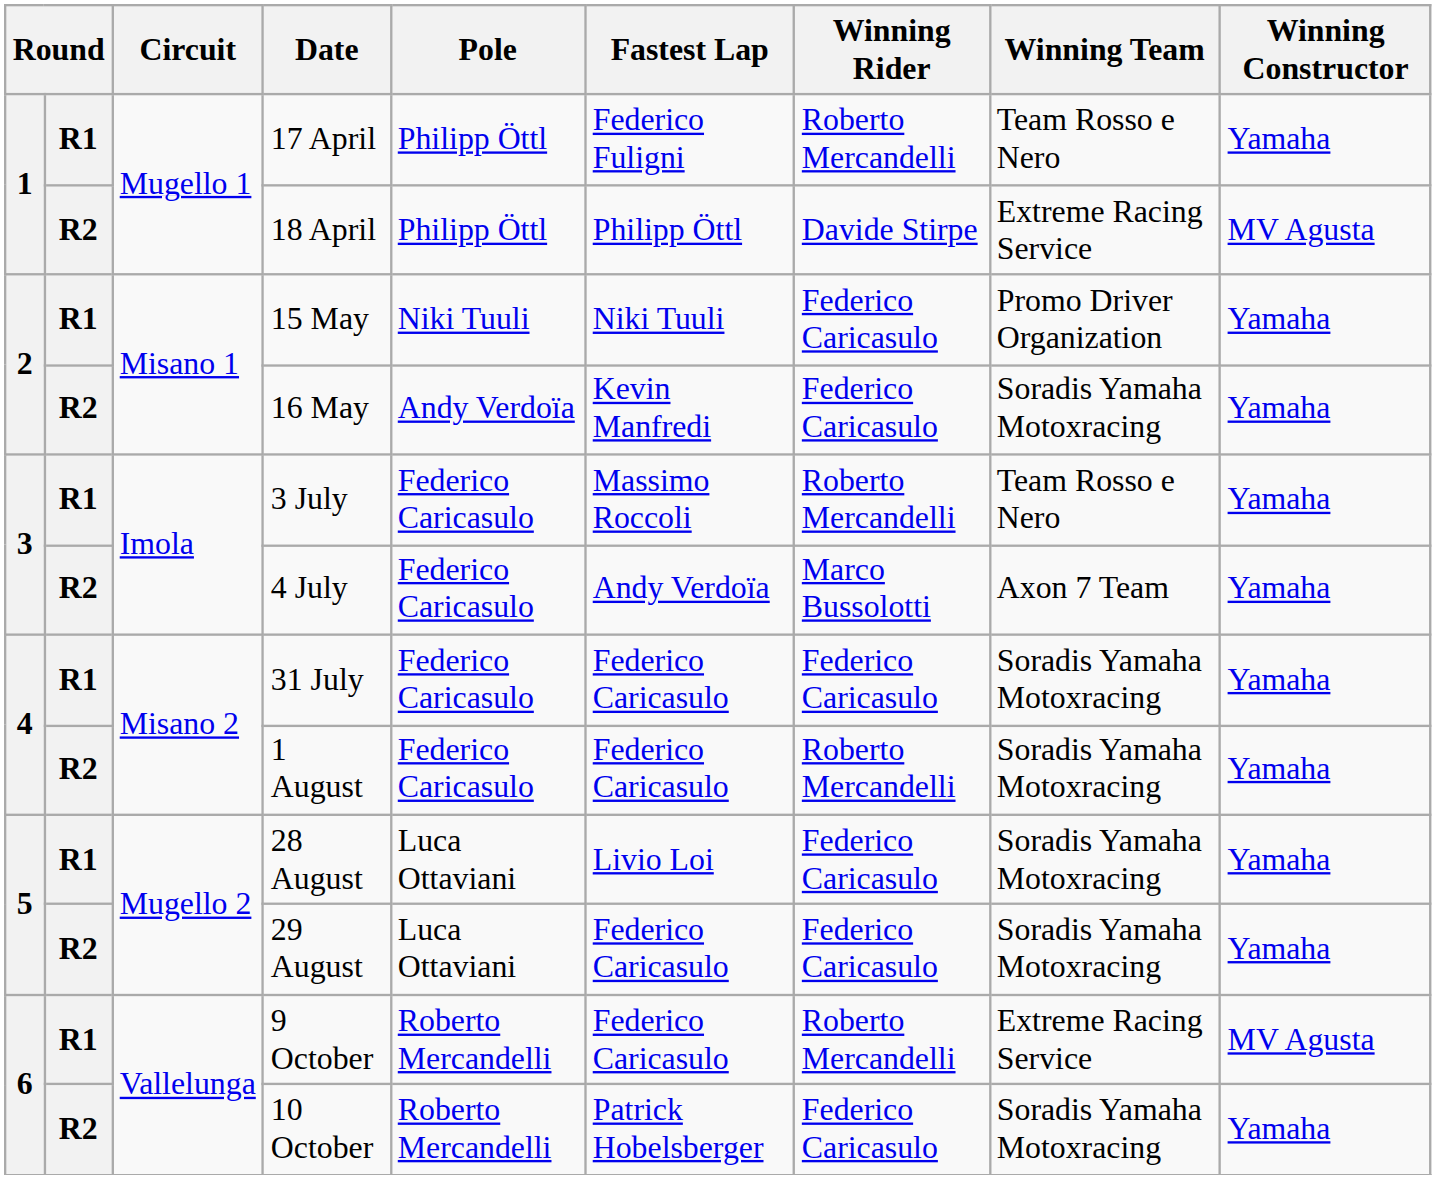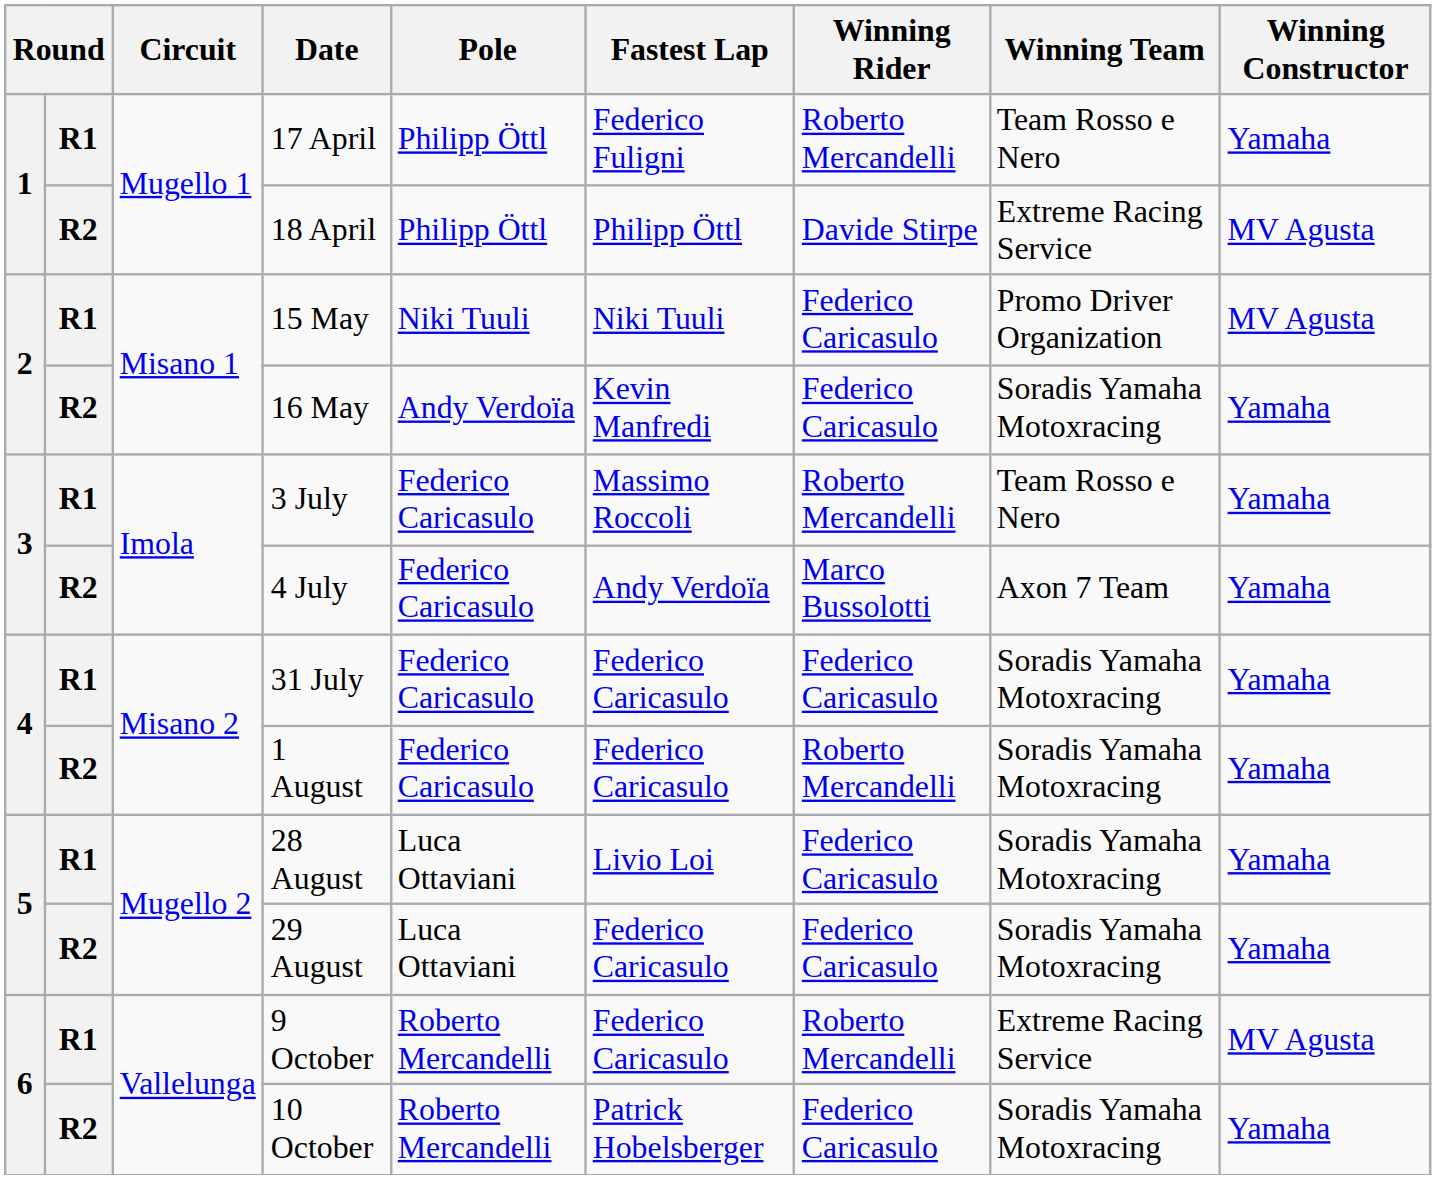15 May | Winning Constructor: Yamaha -> MV Agusta
